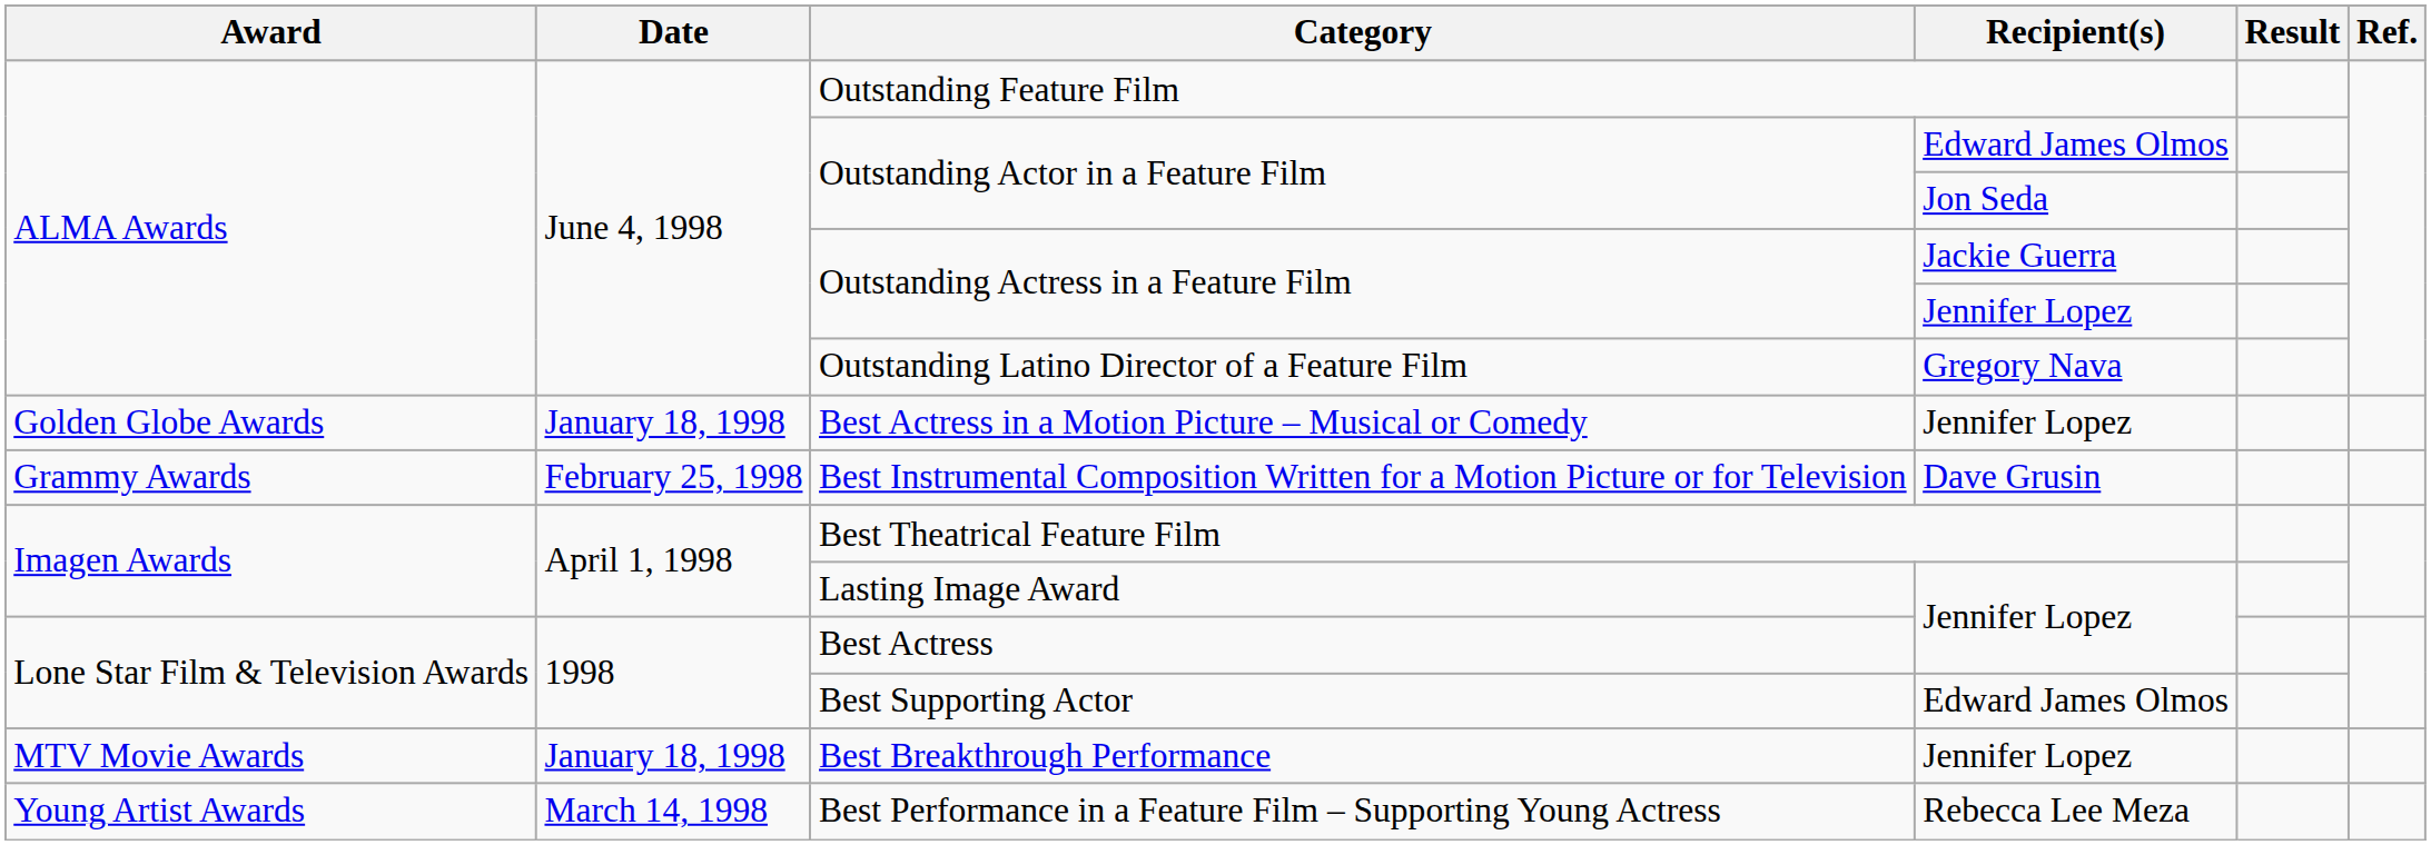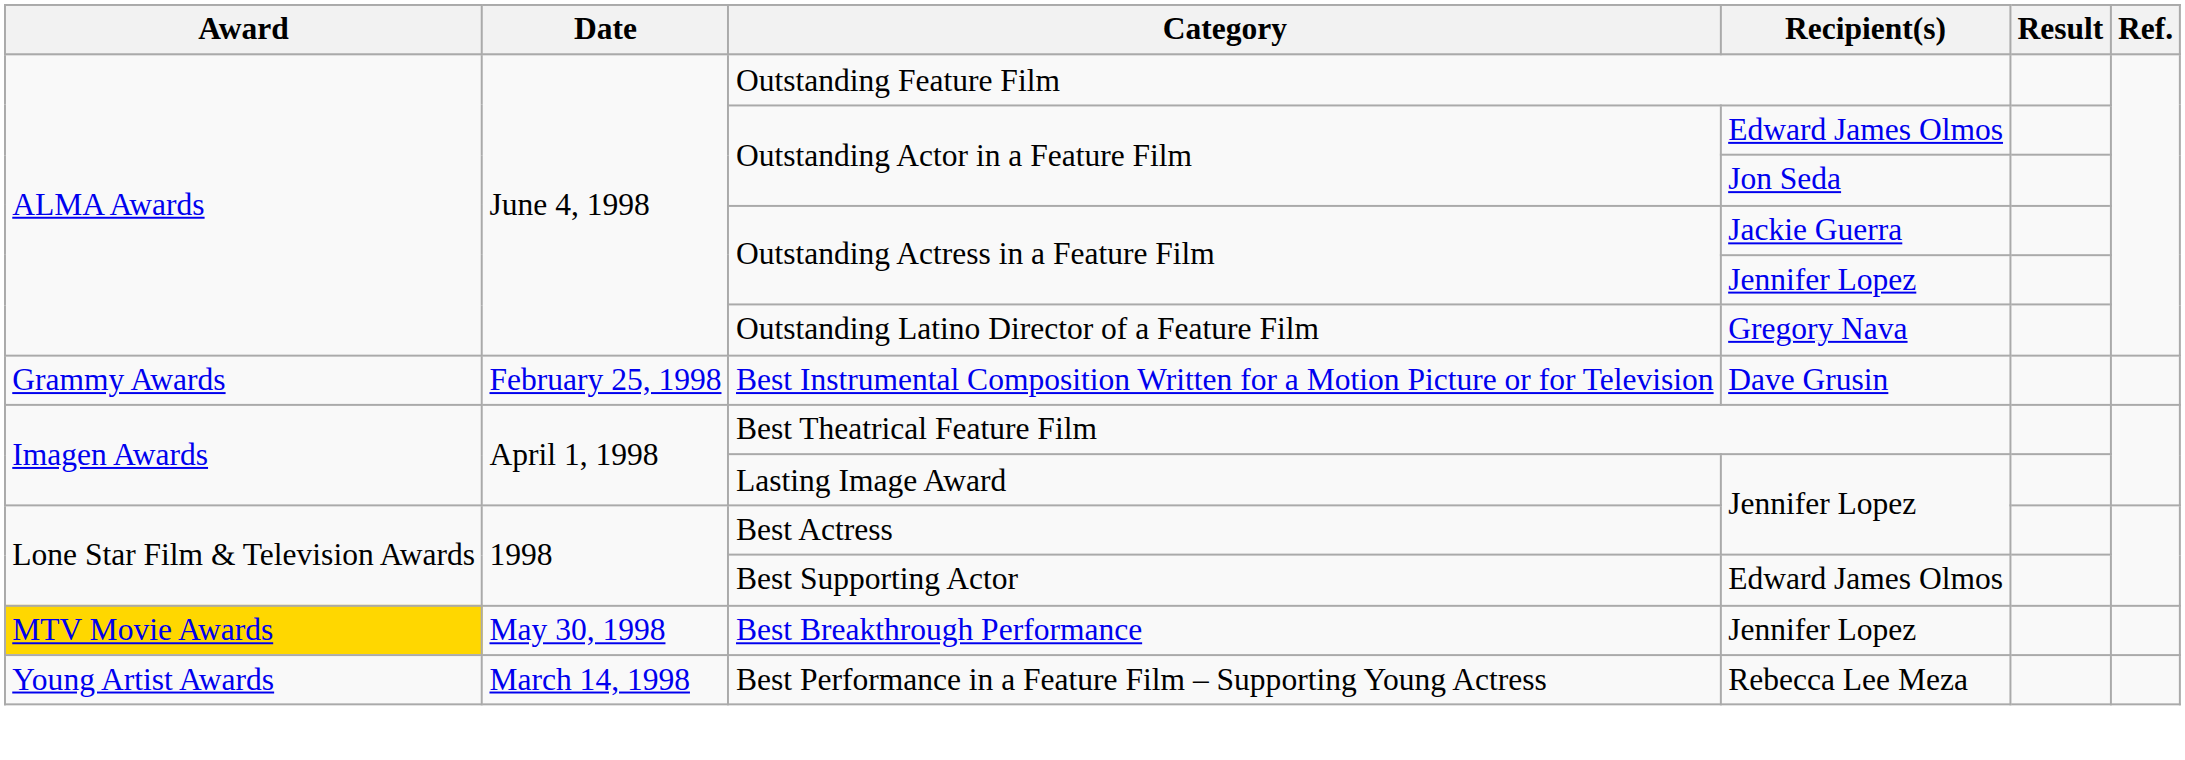- row: Golden Globe Awards | January 18, 1998 | Best Actress in a Motion Picture – Musical or Comedy | Jennifer Lopez
Best Breakthrough Performance | Award: no background -> gold background
Best Breakthrough Performance | Date: January 18, 1998 -> May 30, 1998
